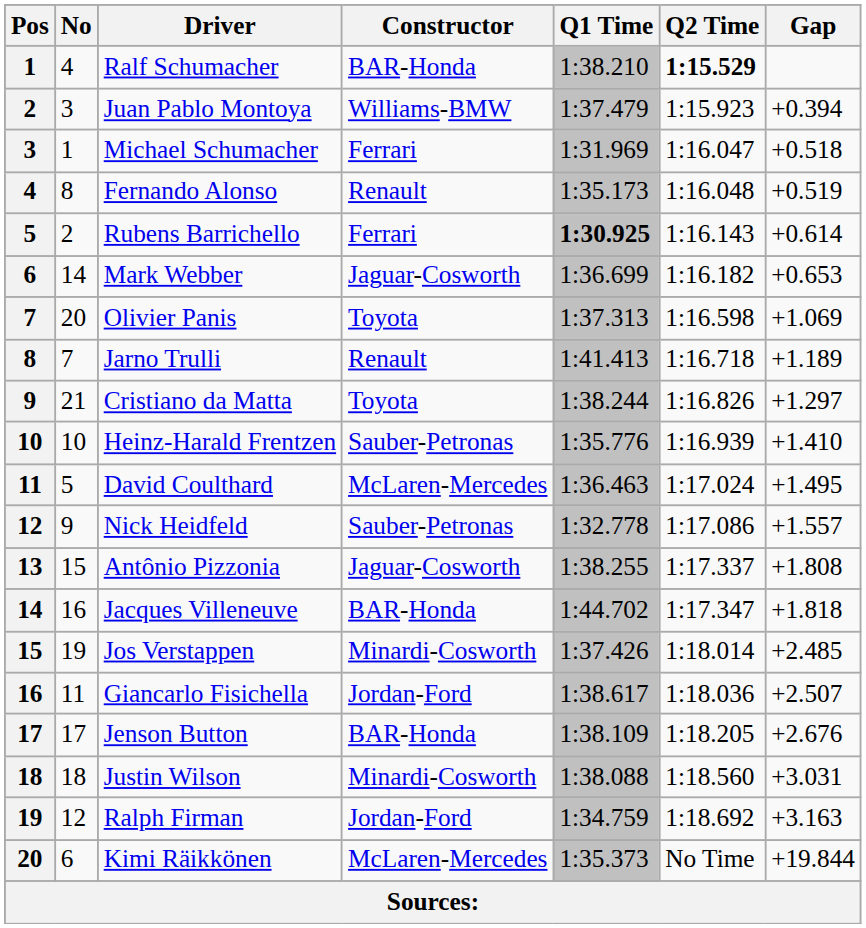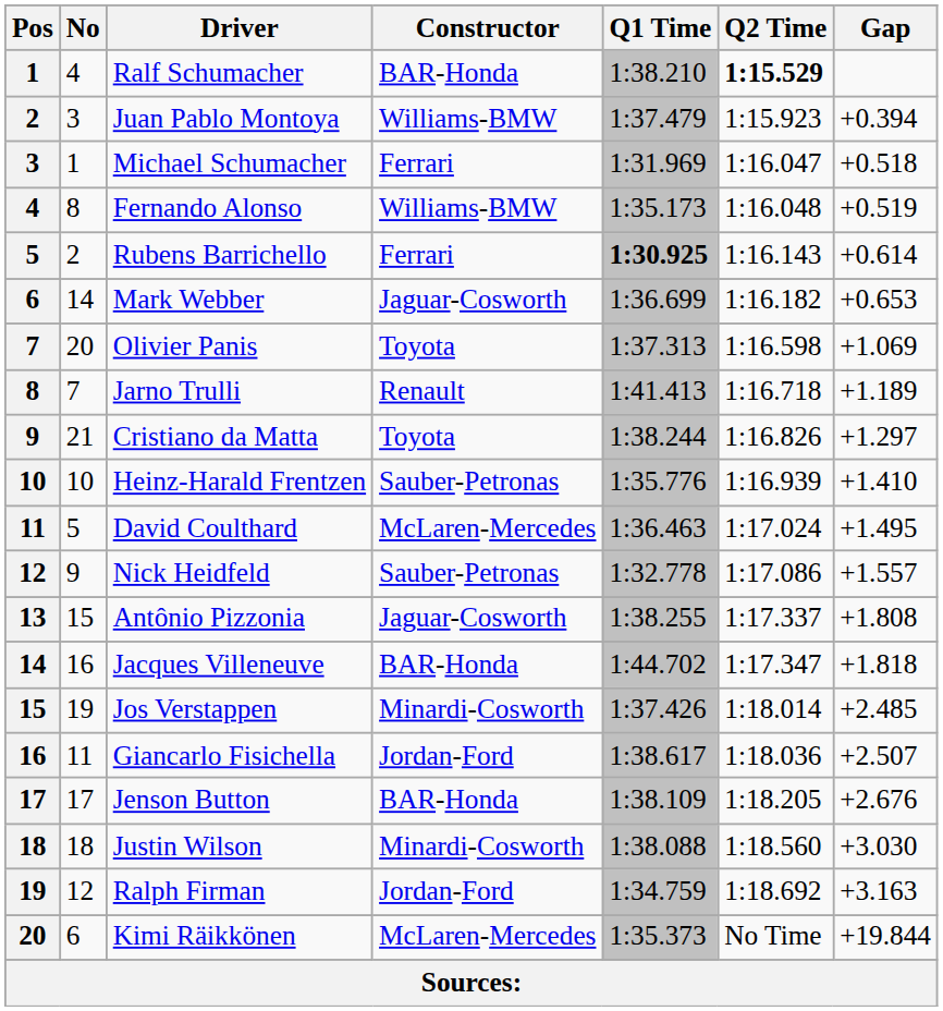Fernando Alonso | Constructor: Renault -> Williams-BMW
Justin Wilson | Gap: +3.031 -> +3.030
